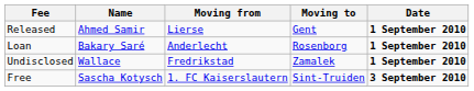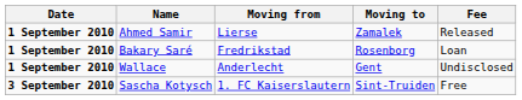columns swapped: Date <-> Fee
Ahmed Samir | Moving to: Gent -> Zamalek
Bakary Saré | Moving from: Anderlecht -> Fredrikstad
Wallace | Moving from: Fredrikstad -> Anderlecht
Wallace | Moving to: Zamalek -> Gent
